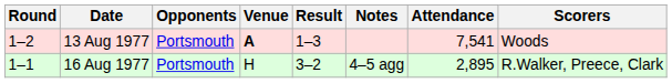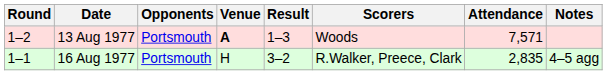columns swapped: Scorers <-> Notes
13 Aug 1977 | Attendance: 7,541 -> 7,571
16 Aug 1977 | Attendance: 2,895 -> 2,835
